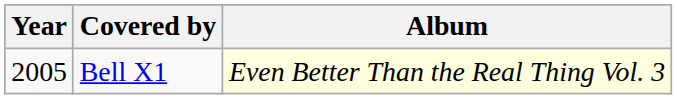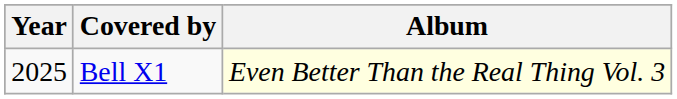Bell X1 | Year: 2005 -> 2025
